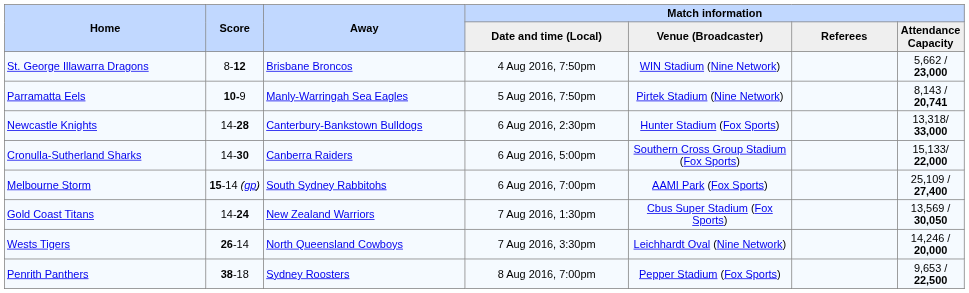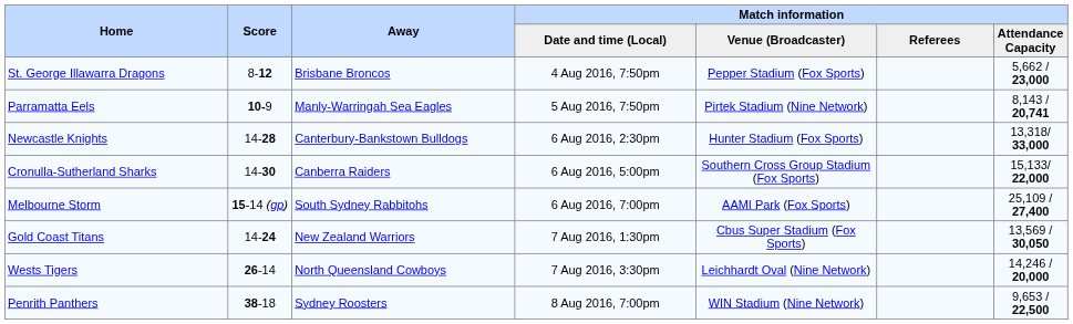St. George Illawarra Dragons | Match information / Venue (Broadcaster): WIN Stadium (Nine Network) -> Pepper Stadium (Fox Sports)
Penrith Panthers | Match information / Venue (Broadcaster): Pepper Stadium (Fox Sports) -> WIN Stadium (Nine Network)
